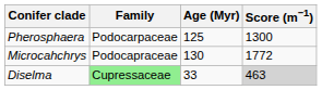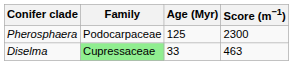Pherosphaera | Score (m−1): 1300 -> 2300
- row: Microcahchrys | Podocapraceae | 130 | 1772
Diselma | Score (m−1): lightgrey background -> no background
